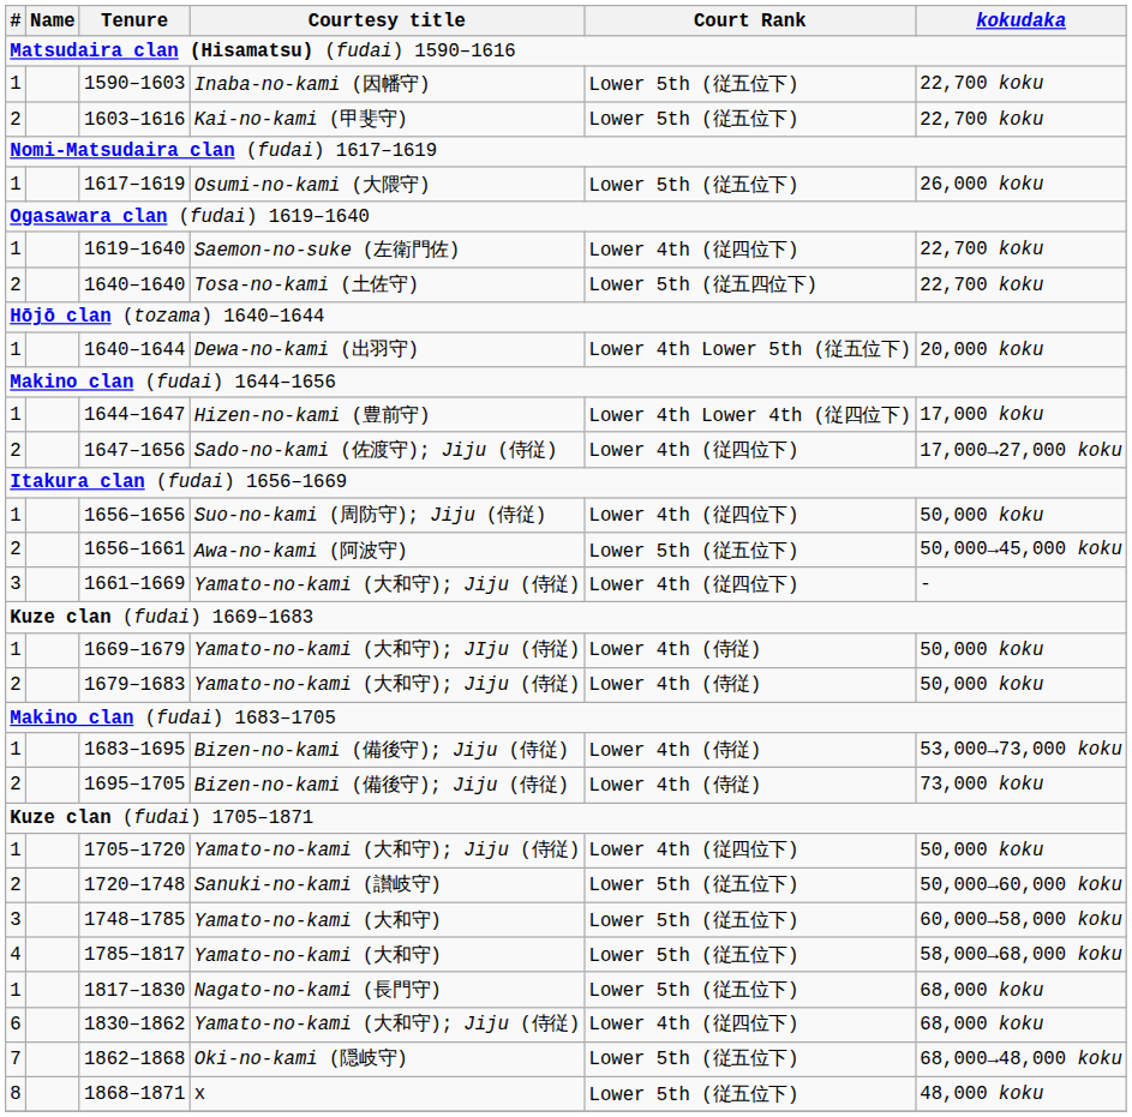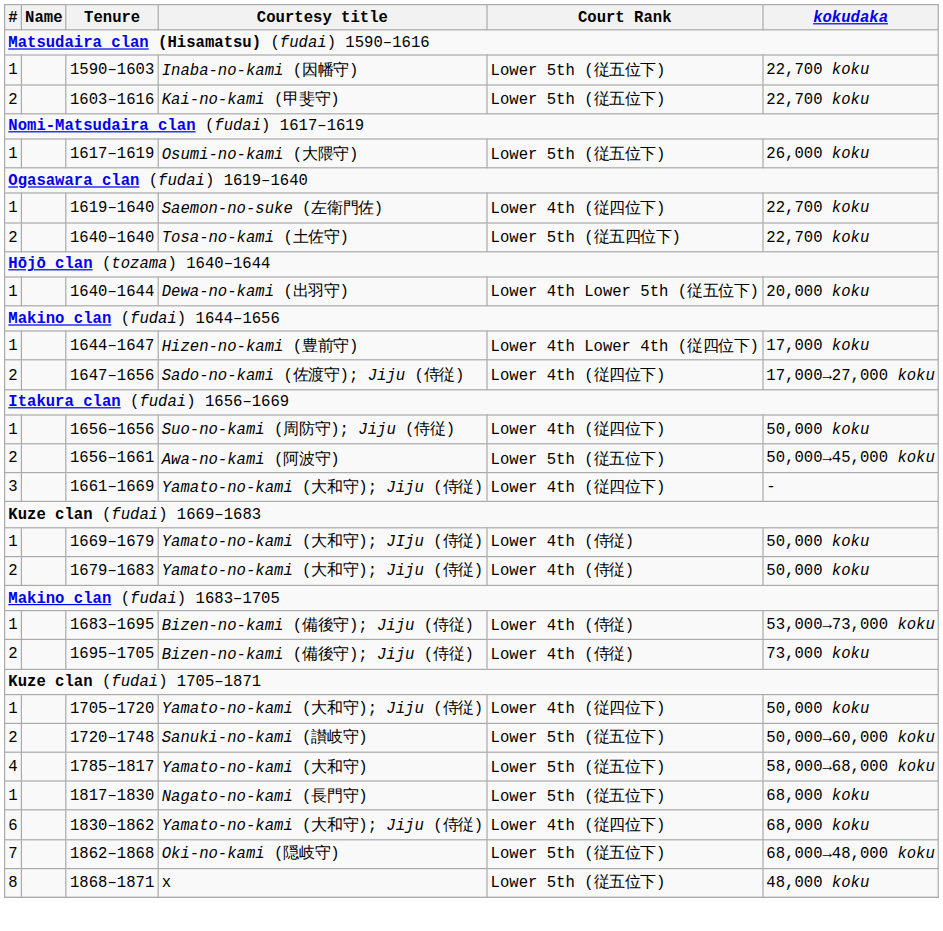- row: 3 | 1748–1785 | Yamato-no-kami (大和守) | Lower 5th (従五位下) | 60,000→58,000 koku
